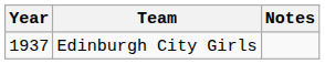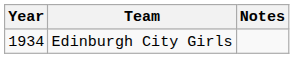Edinburgh City Girls | Year: 1937 -> 1934
